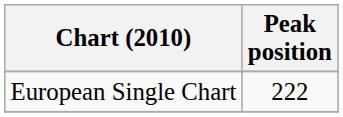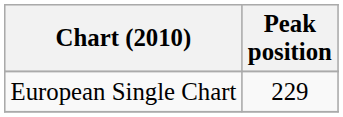European Single Chart | Peak position: 222 -> 229
